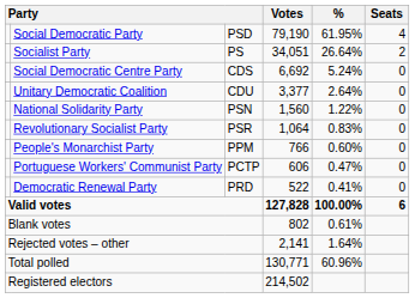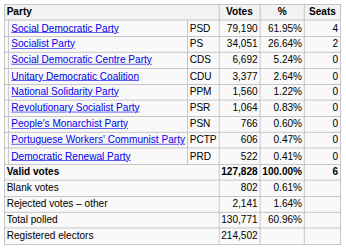National Solidarity Party | column 3: PSN -> PPM
People's Monarchist Party | column 3: PPM -> PSN
